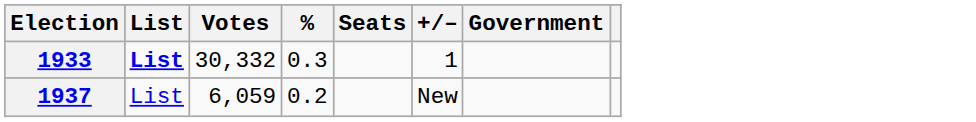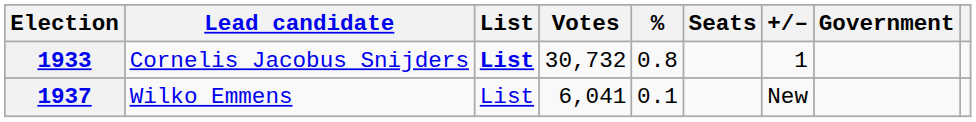+ column: Lead candidate | Cornelis Jacobus Snijders | Wilko Emmens
1933 | Votes: 30,332 -> 30,732
1933 | %: 0.3 -> 0.8
1937 | Votes: 6,059 -> 6,041
1937 | %: 0.2 -> 0.1
